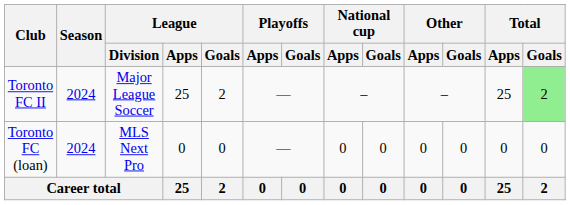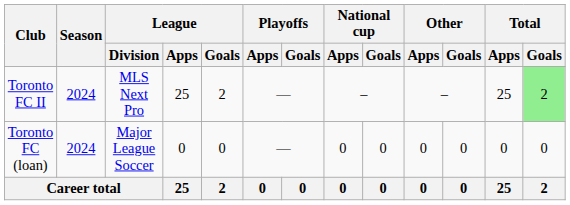Toronto FC II | League / Division: Major League Soccer -> MLS Next Pro
Toronto FC (loan) | League / Division: MLS Next Pro -> Major League Soccer
